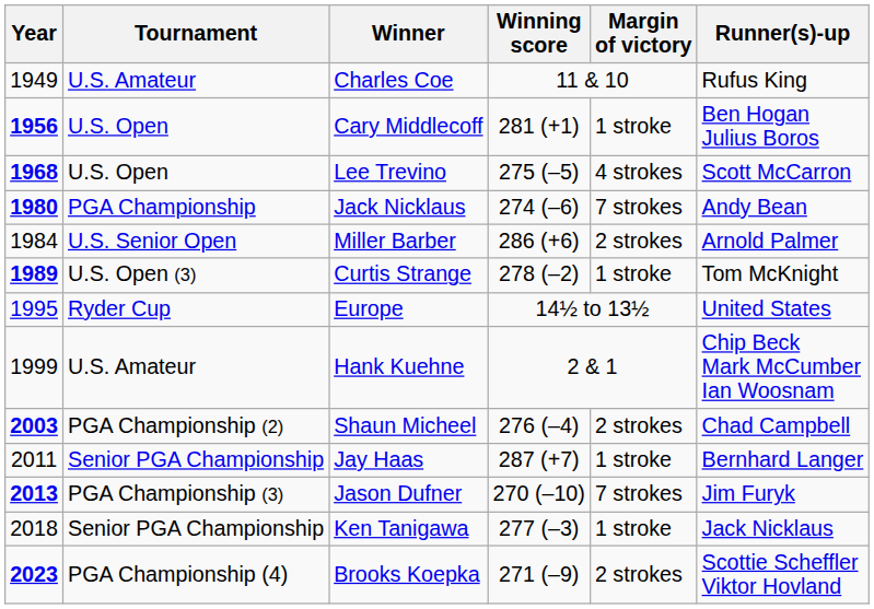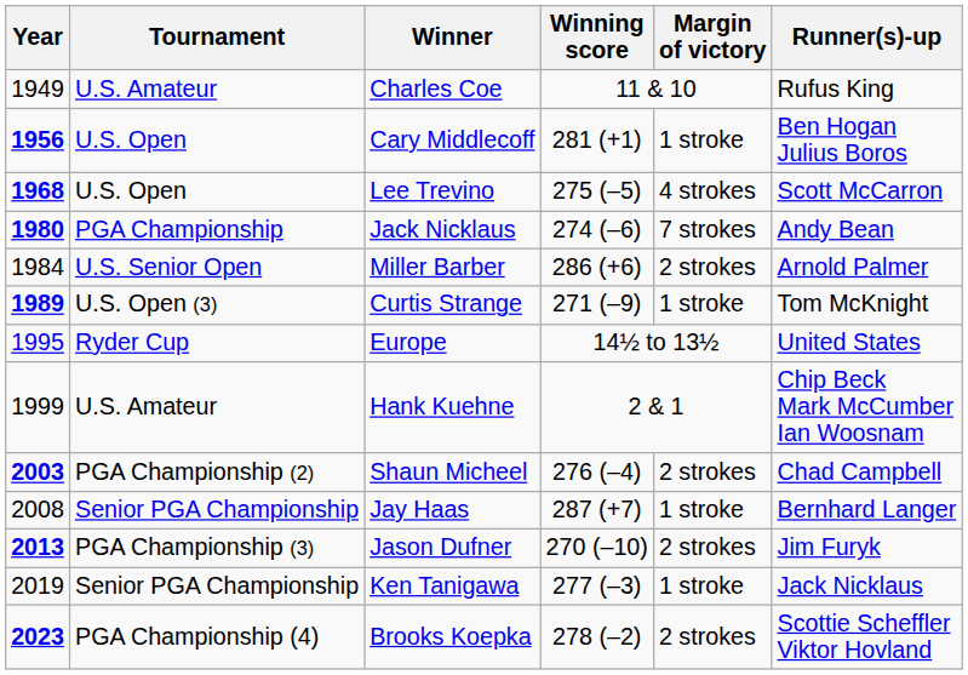Curtis Strange | Winning score: 278 (–2) -> 271 (–9)
Jay Haas | Year: 2011 -> 2008
Jason Dufner | Margin of victory: 7 strokes -> 2 strokes
Ken Tanigawa | Year: 2018 -> 2019
Brooks Koepka | Winning score: 271 (–9) -> 278 (–2)
